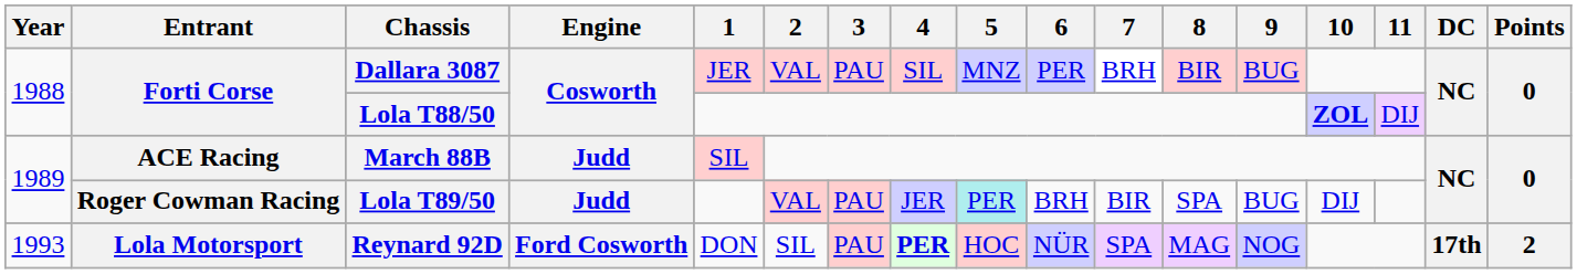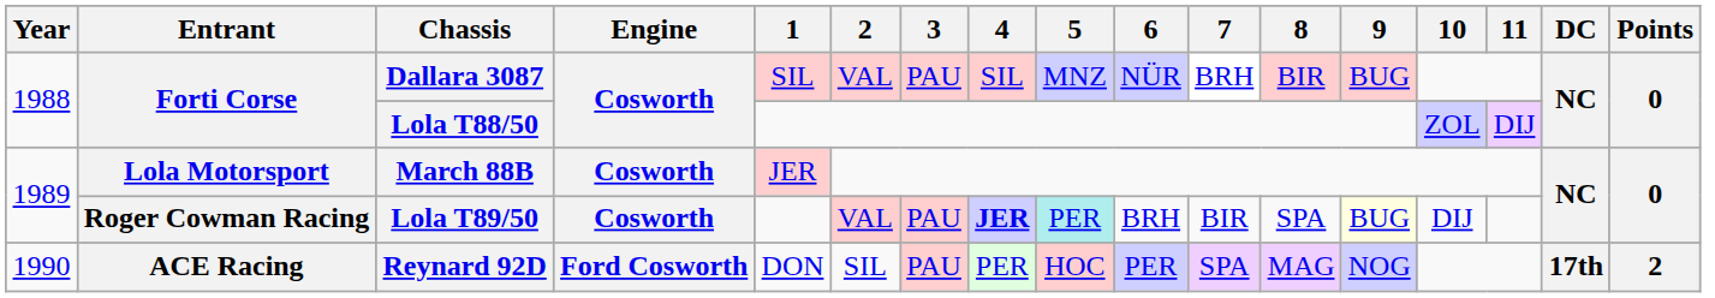Dallara 3087 | 1: JER -> SIL
Dallara 3087 | 6: PER -> NÜR
Lola T88/50 | 10: bold -> normal
March 88B | Entrant: ACE Racing -> Lola Motorsport
March 88B | Engine: Judd -> Cosworth
March 88B | 1: SIL -> JER
Lola T89/50 | Engine: Judd -> Cosworth
Lola T89/50 | 4: normal -> bold
Lola T89/50 | 9: no background -> lightyellow background
Reynard 92D | Year: 1993 -> 1990
Reynard 92D | Entrant: Lola Motorsport -> ACE Racing
Reynard 92D | 4: bold -> normal
Reynard 92D | 6: NÜR -> PER
